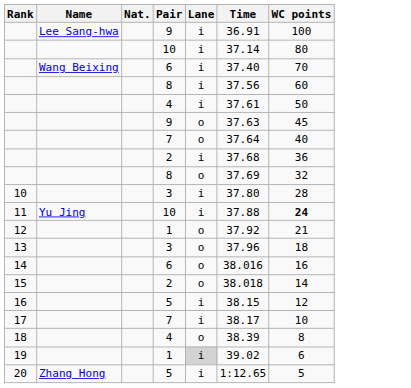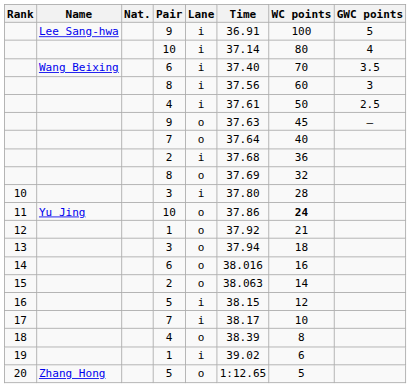+ column: GWC points | 5 | 4 | 3.5 | 3 | 2.5 | —
11 | Lane: i -> o
11 | Time: 37.88 -> 37.86
13 | Time: 37.96 -> 37.94
15 | Time: 38.018 -> 38.063
19 | Lane: lightgrey background -> no background
20 | Lane: i -> o
